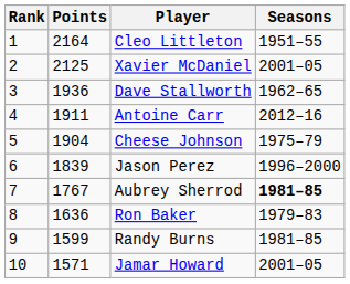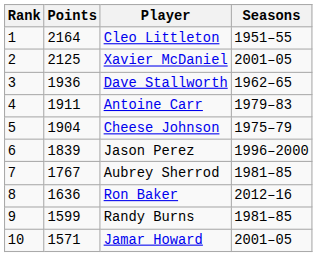Antoine Carr | Seasons: 2012–16 -> 1979–83
Aubrey Sherrod | Seasons: bold -> normal
Ron Baker | Seasons: 1979–83 -> 2012–16
